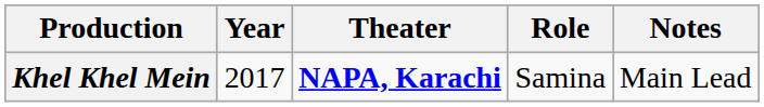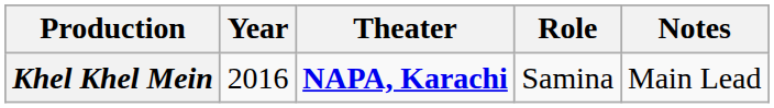Khel Khel Mein | Year: 2017 -> 2016
